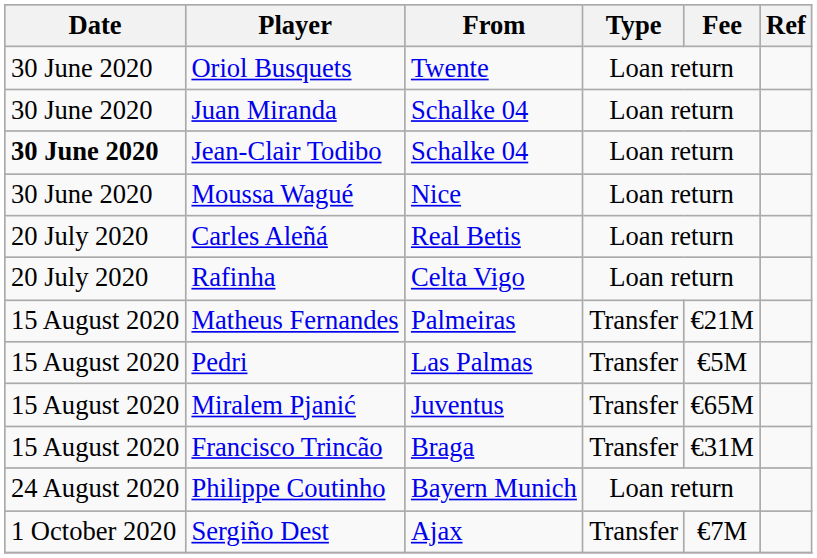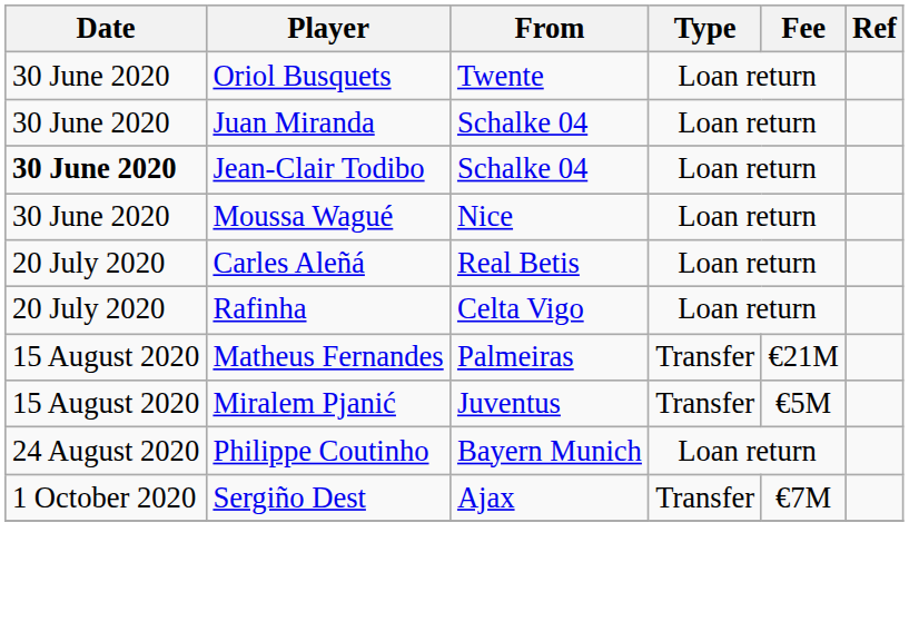- row: 15 August 2020 | Pedri | Las Palmas | Transfer | €5M
Miralem Pjanić | Fee: €65M -> €5M
- row: 15 August 2020 | Francisco Trincão | Braga | Transfer | €31M
